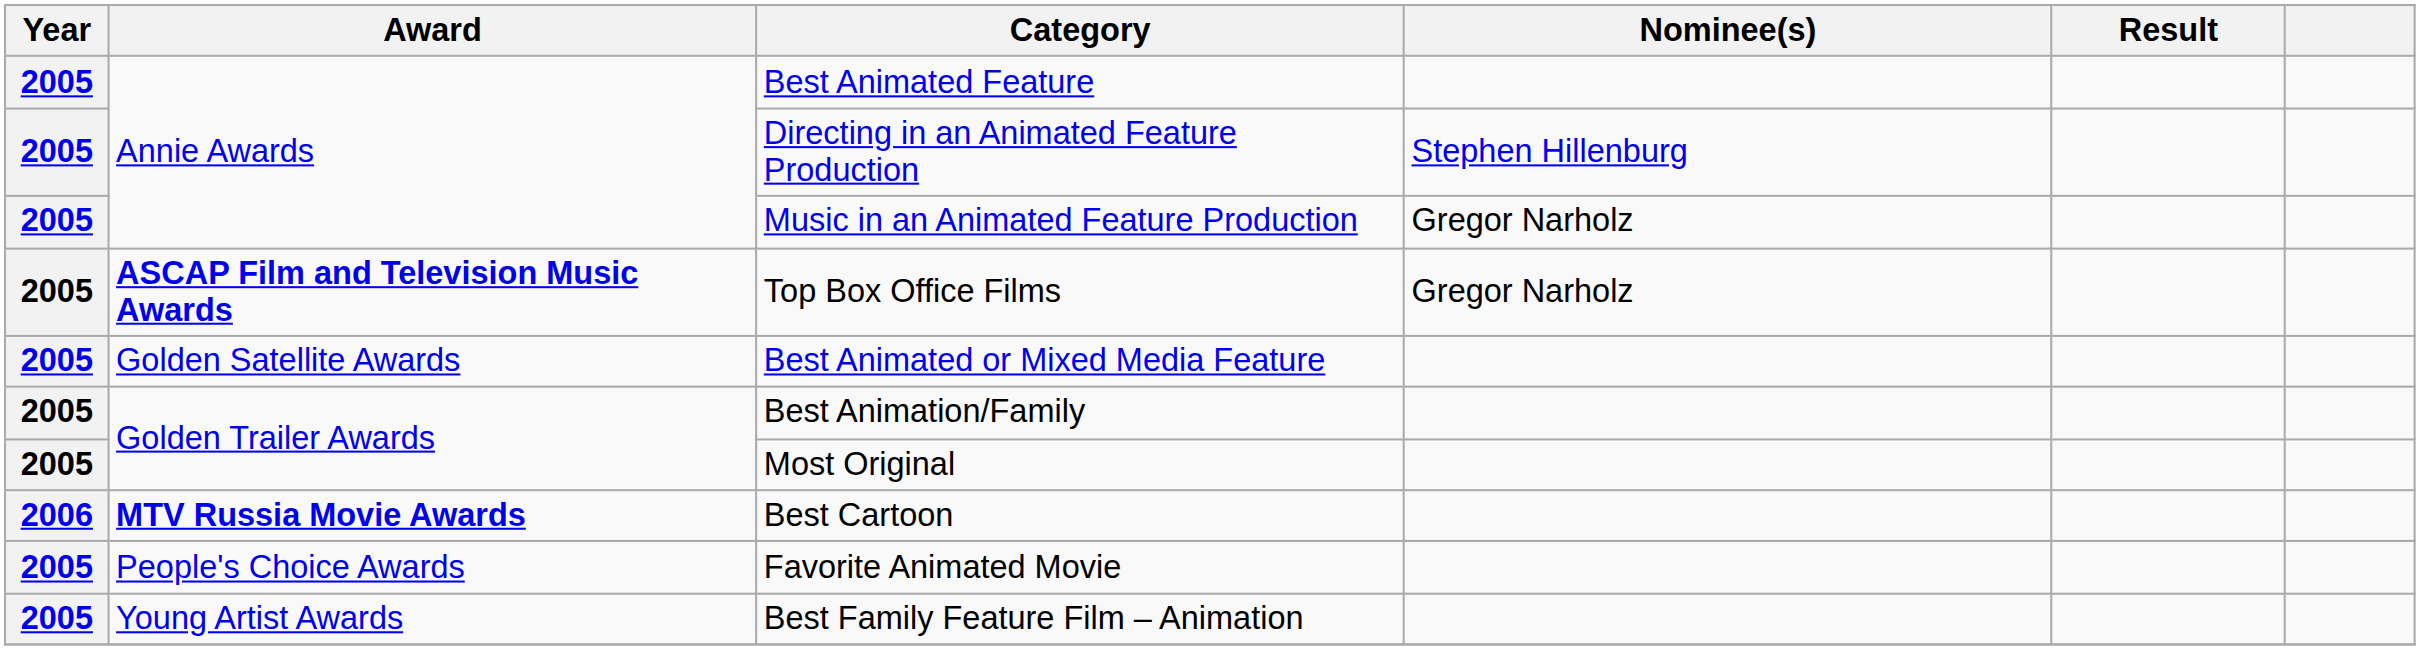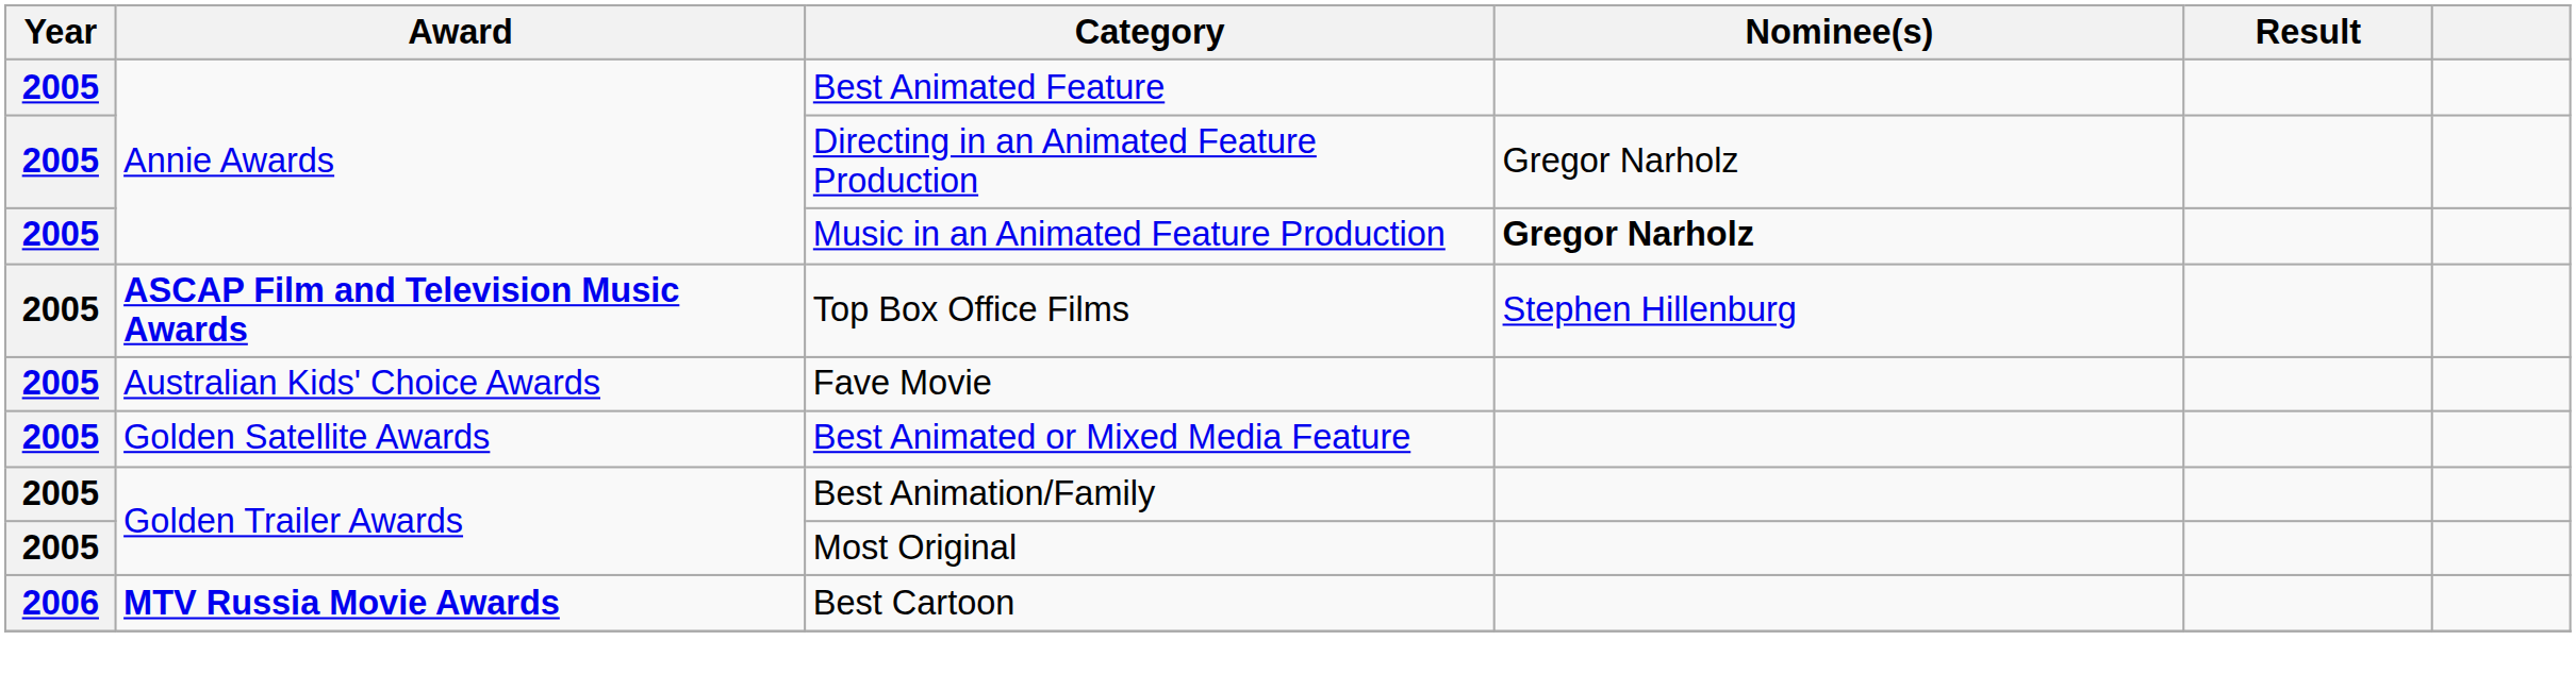Directing in an Animated Feature Production | Nominee(s): Stephen Hillenburg -> Gregor Narholz
Music in an Animated Feature Production | Nominee(s): normal -> bold
Top Box Office Films | Nominee(s): Gregor Narholz -> Stephen Hillenburg
+ row: 2005 | Australian Kids' Choice Awards | Fave Movie
- row: 2005 | People's Choice Awards | Favorite Animated Movie
- row: 2005 | Young Artist Awards | Best Family Feature Film – Animation
